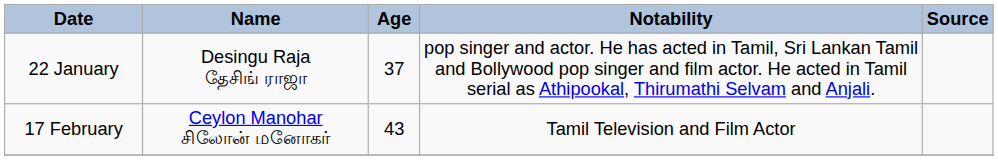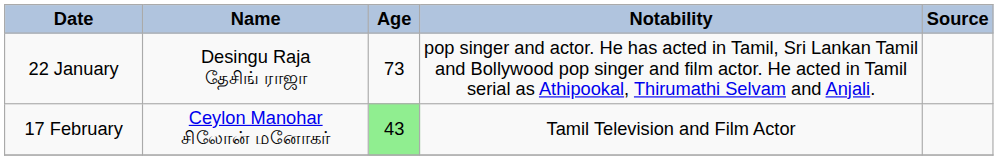22 January | Age: 37 -> 73
17 February | Age: no background -> lightgreen background
